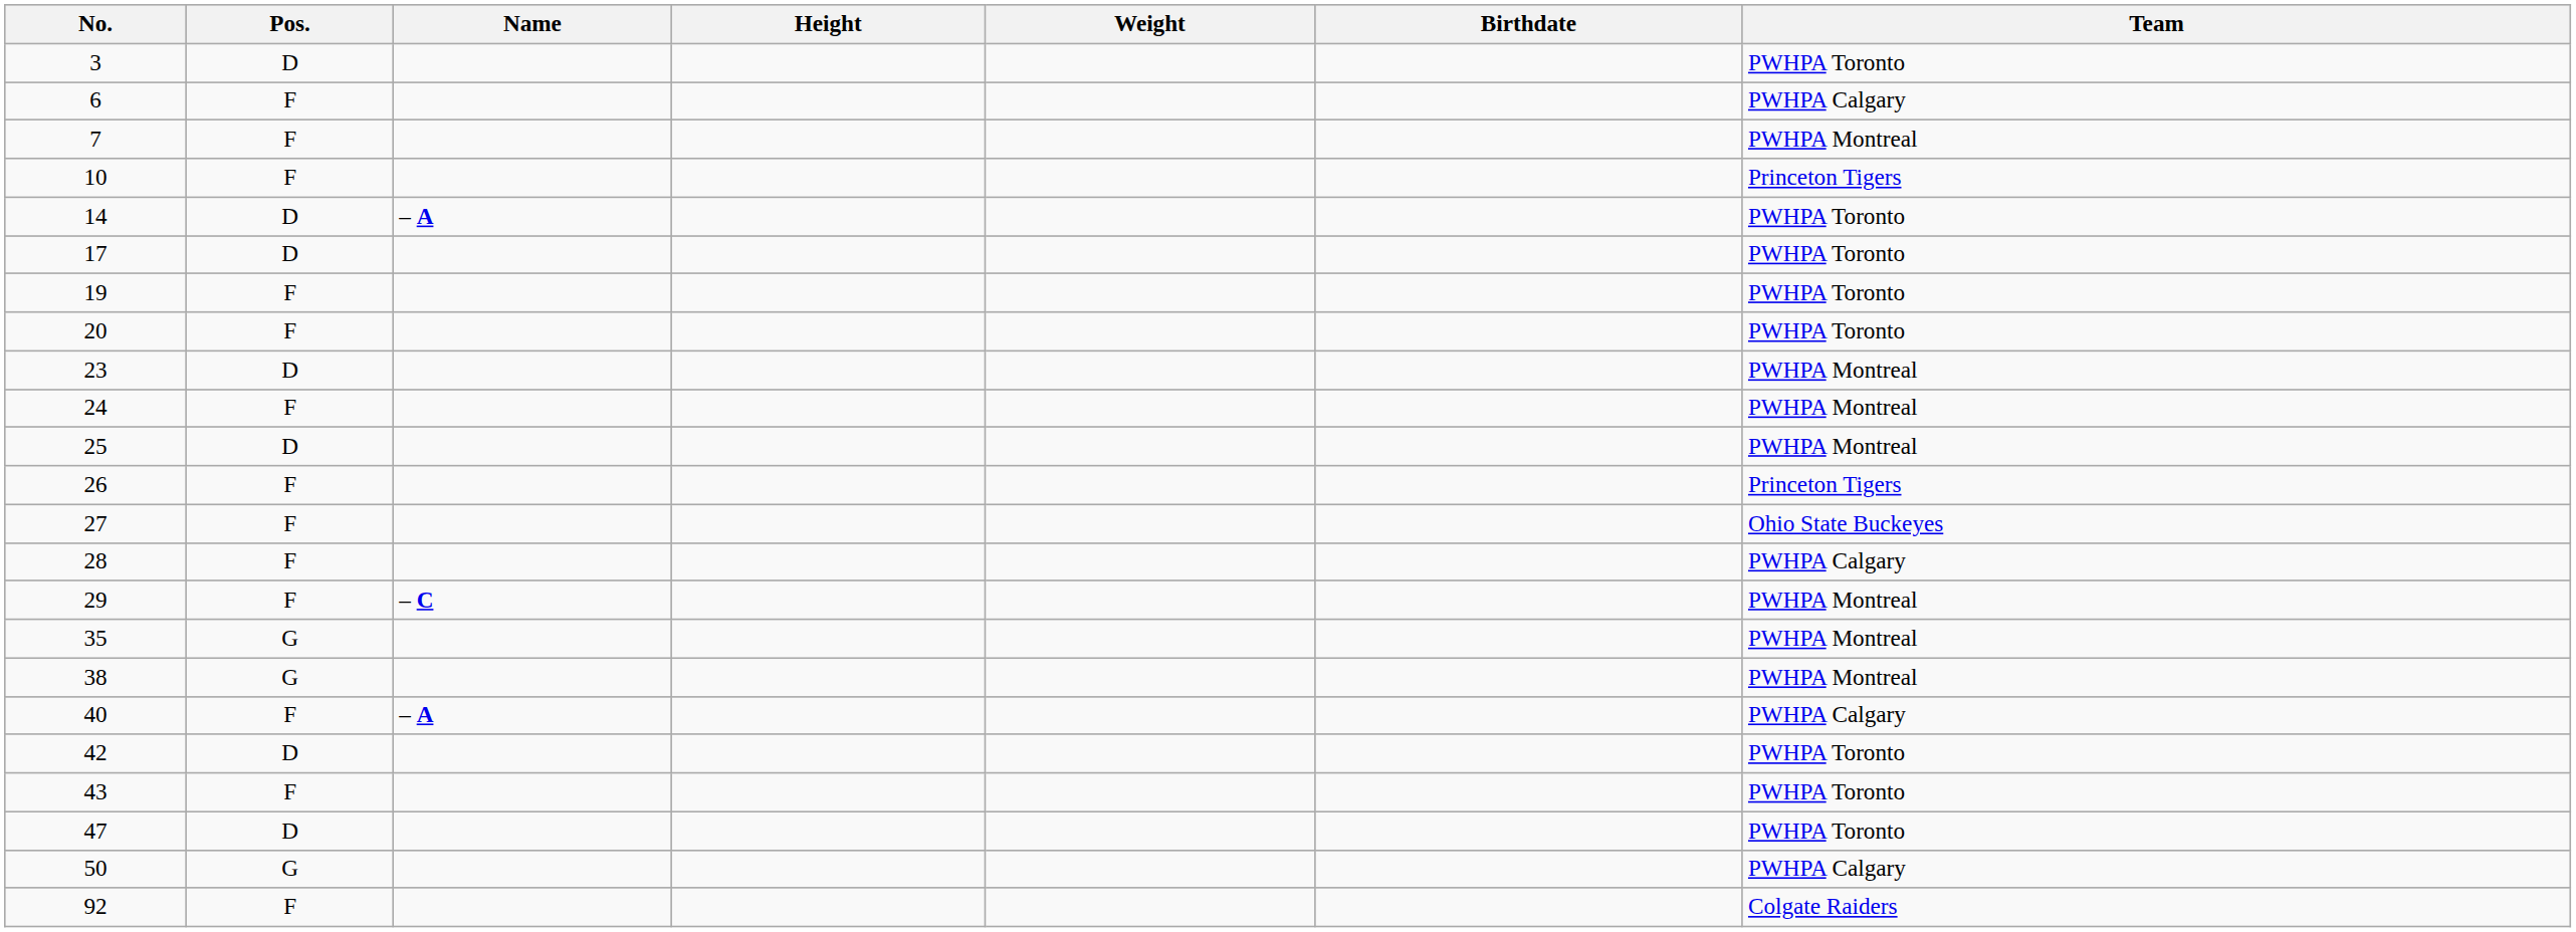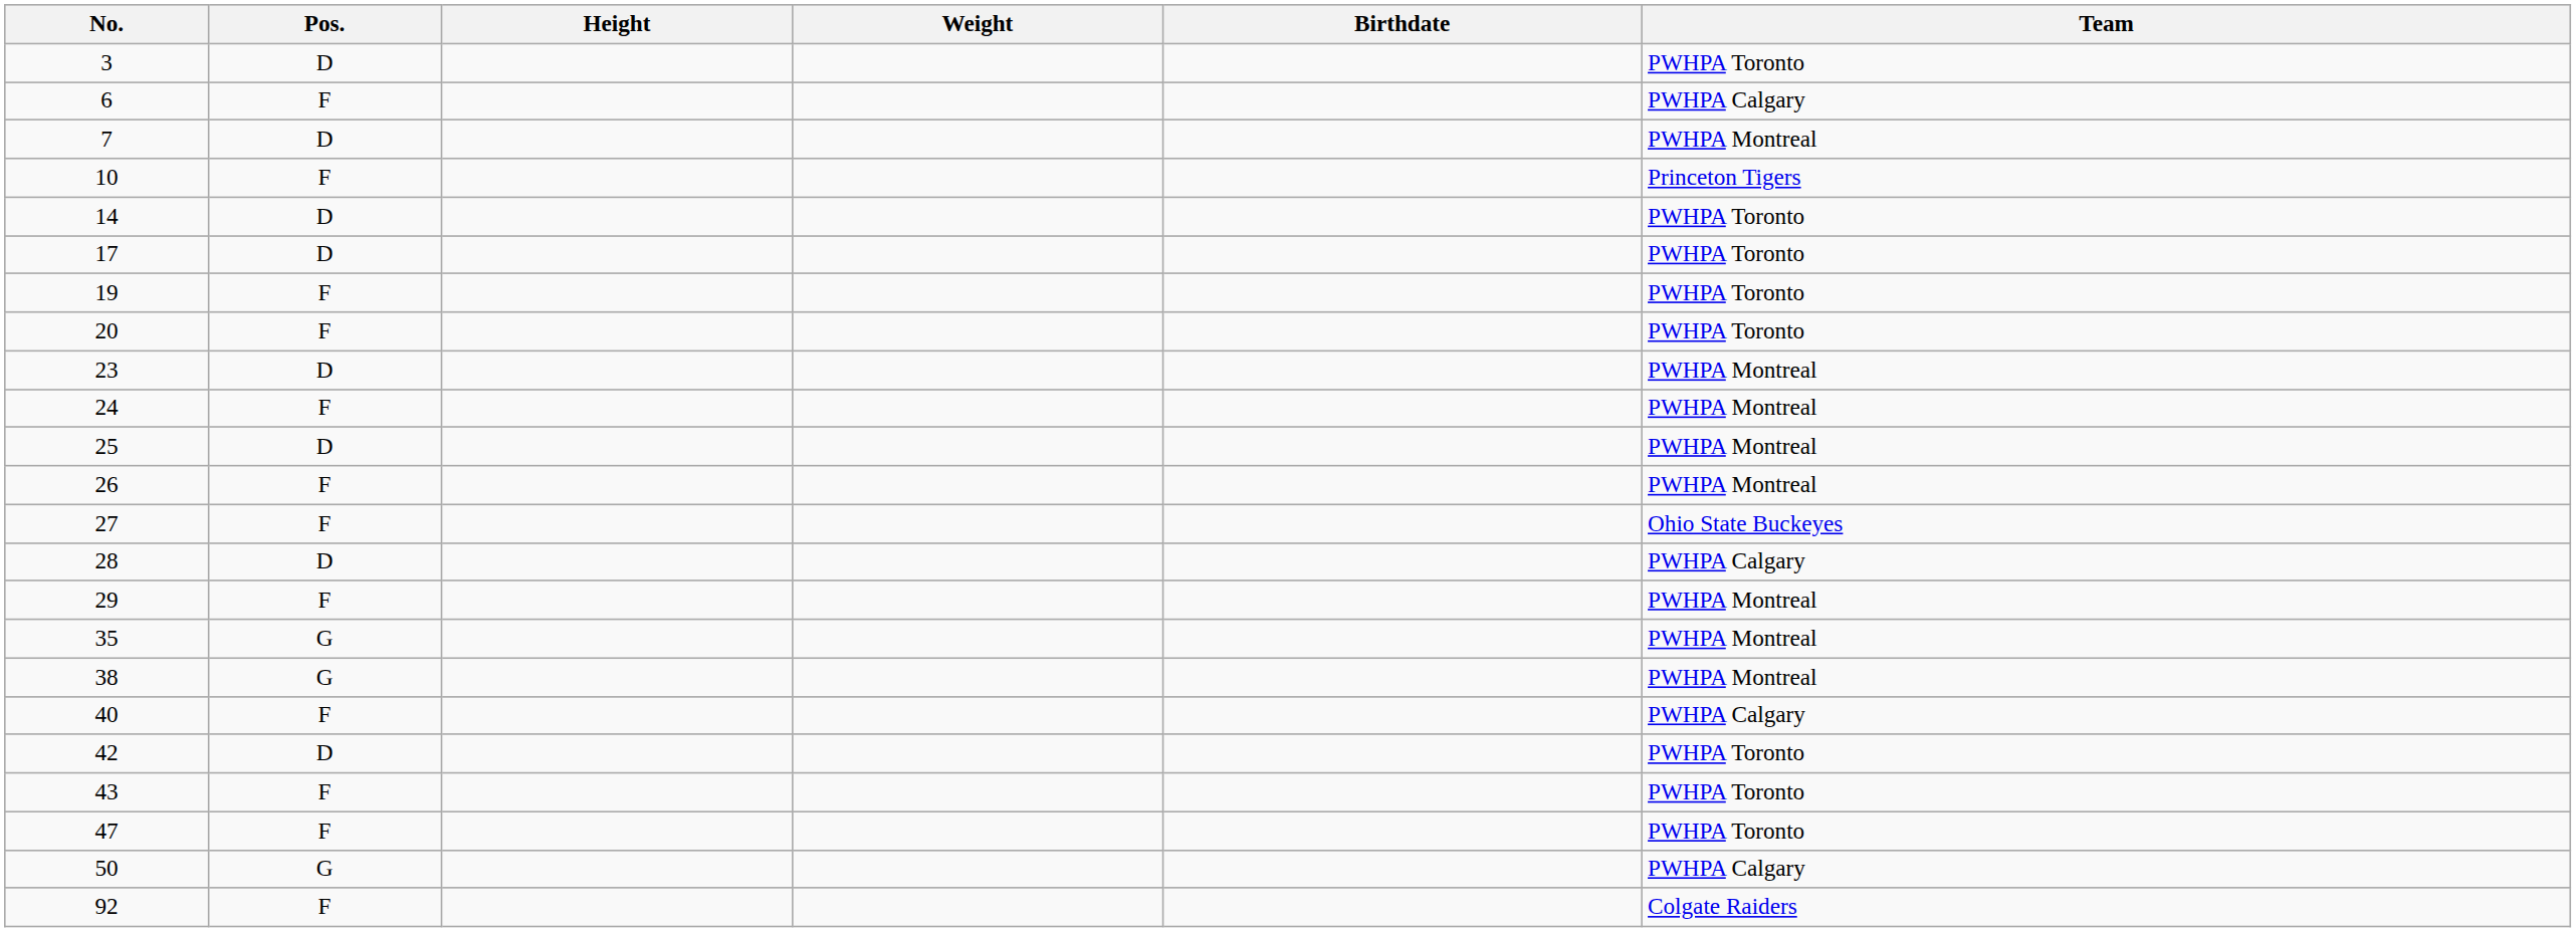- column: Name | – A | – C | – A
7 | Pos.: F -> D
26 | Team: Princeton Tigers -> PWHPA Montreal
28 | Pos.: F -> D
47 | Pos.: D -> F
